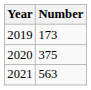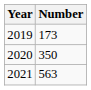2020 | Number: 375 -> 350
